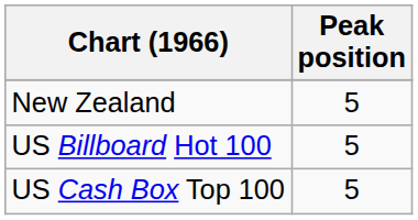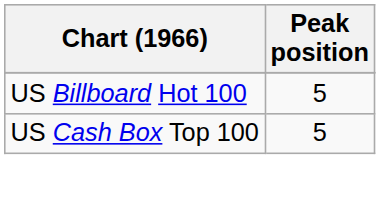- row: New Zealand | 5
